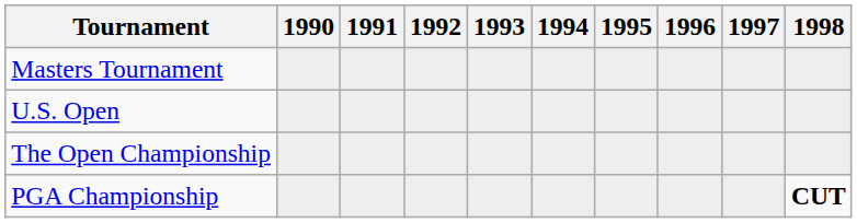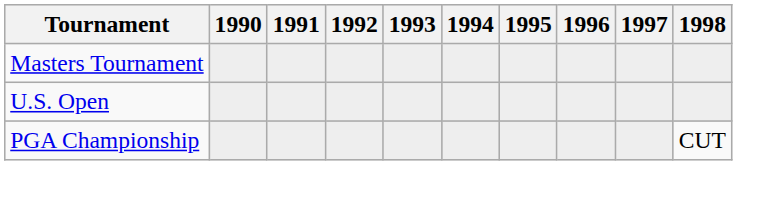- row: The Open Championship
PGA Championship | 1998: bold -> normal
